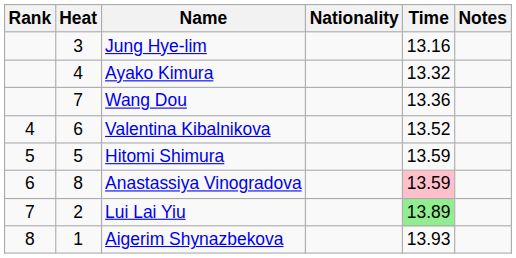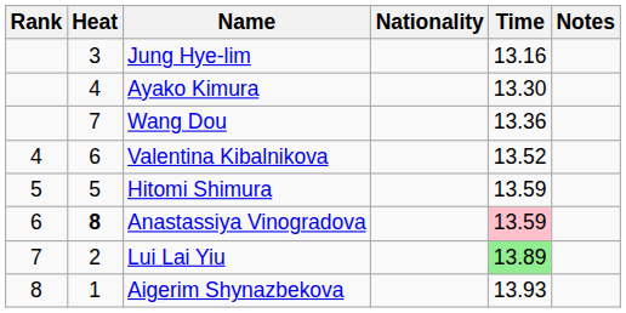Ayako Kimura | Time: 13.32 -> 13.30
Anastassiya Vinogradova | Heat: normal -> bold
